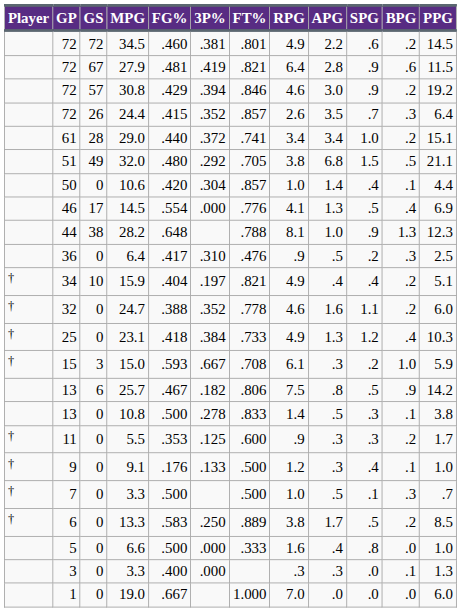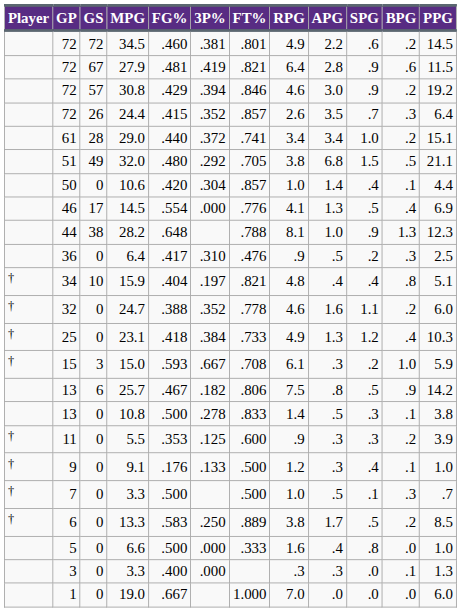15.9 | RPG: 4.9 -> 4.8
15.9 | BPG: .2 -> .8
5.5 | PPG: 1.7 -> 3.9
